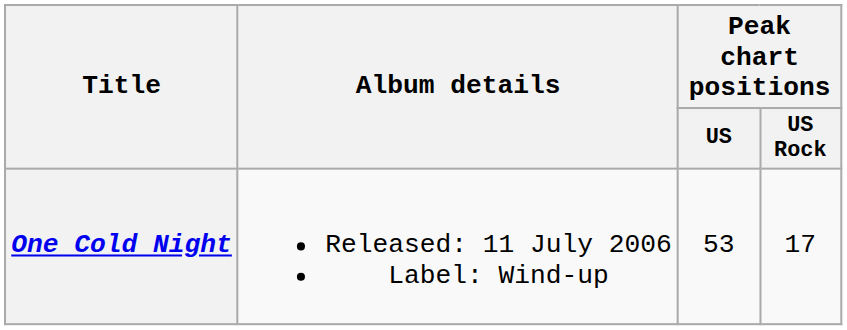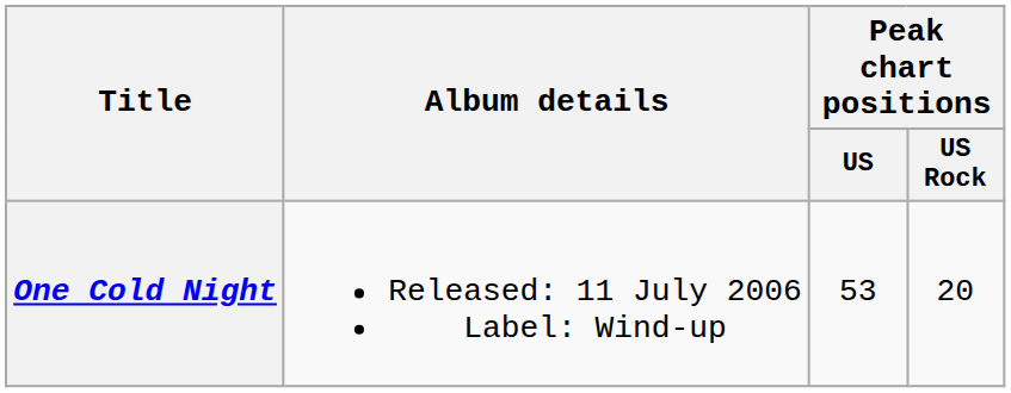One Cold Night | Peak chart positions / US Rock: 17 -> 20
